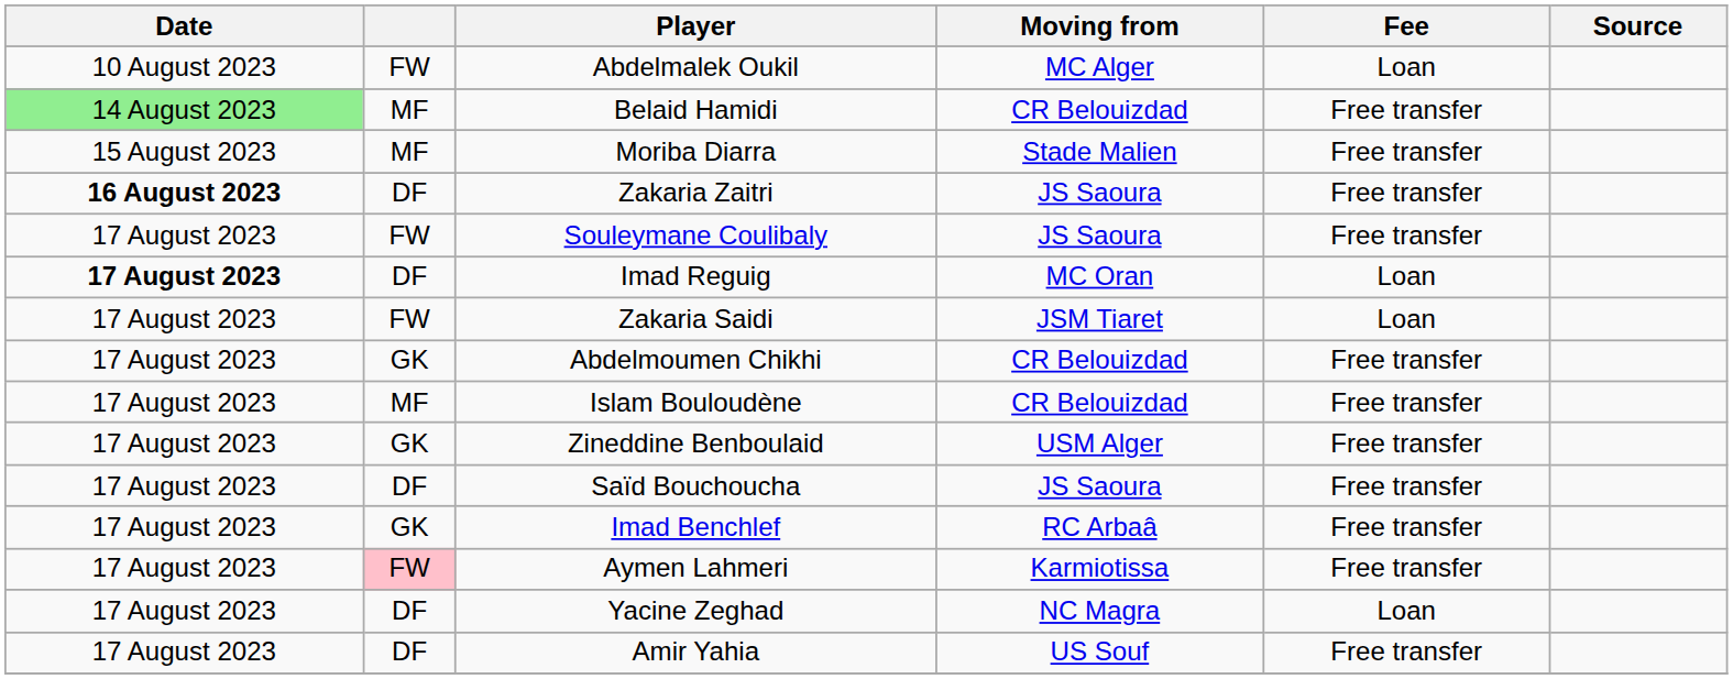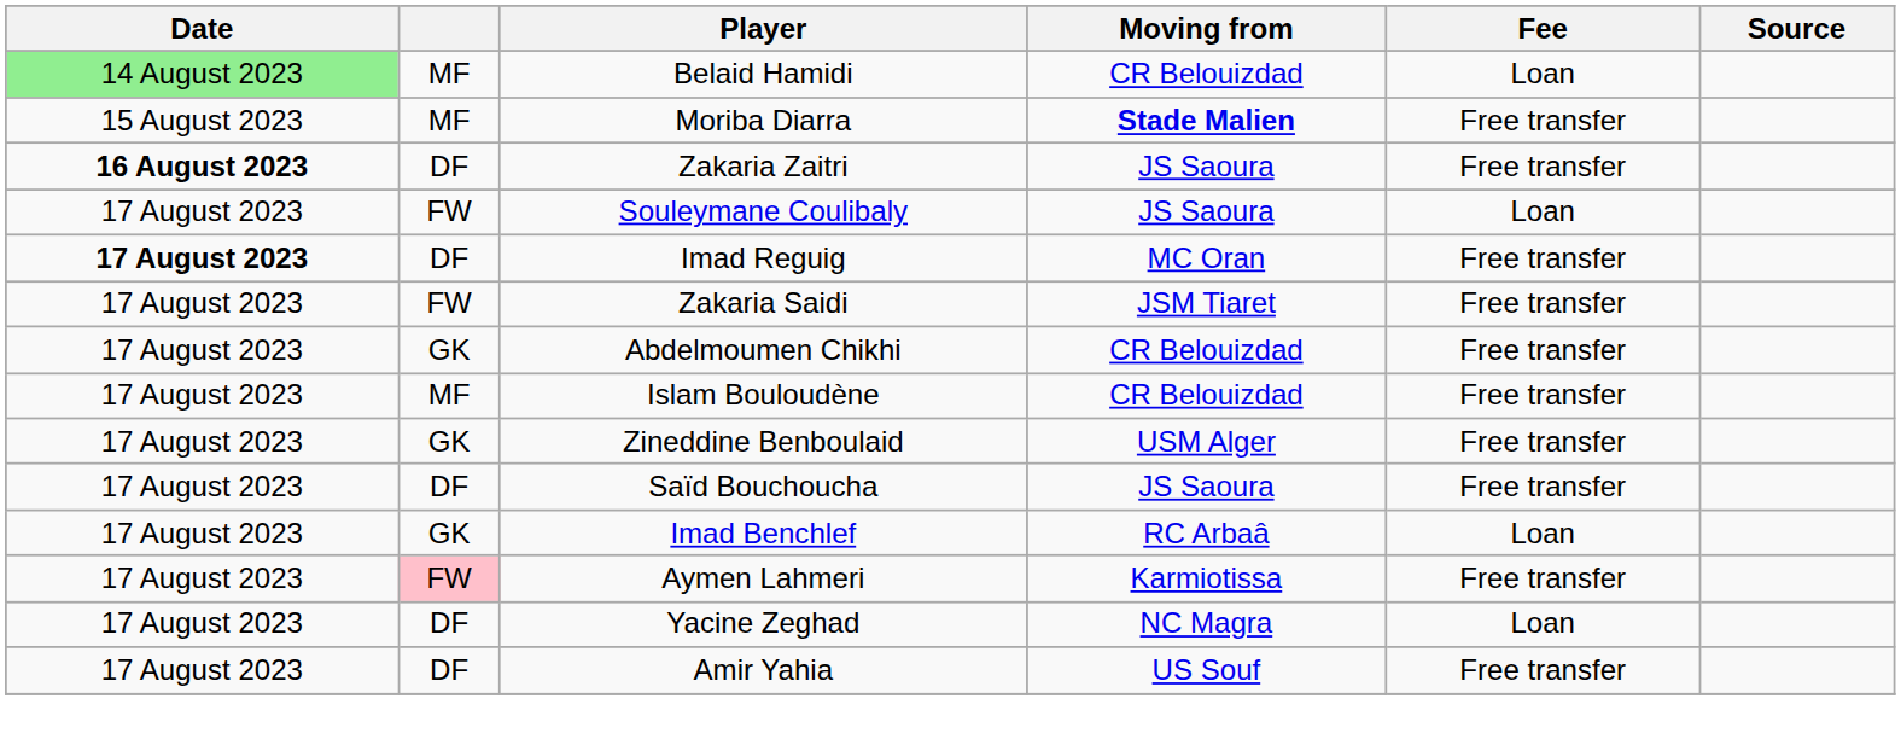- row: 10 August 2023 | FW | Abdelmalek Oukil | MC Alger | Loan
Belaid Hamidi | Fee: Free transfer -> Loan
Moriba Diarra | Moving from: normal -> bold
Souleymane Coulibaly | Fee: Free transfer -> Loan
Imad Reguig | Fee: Loan -> Free transfer
Zakaria Saidi | Fee: Loan -> Free transfer
Imad Benchlef | Fee: Free transfer -> Loan
